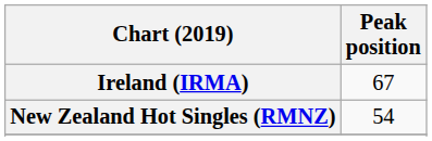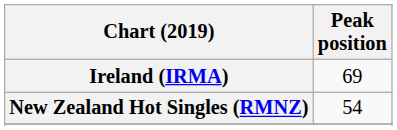Ireland (IRMA) | Peak position: 67 -> 69
